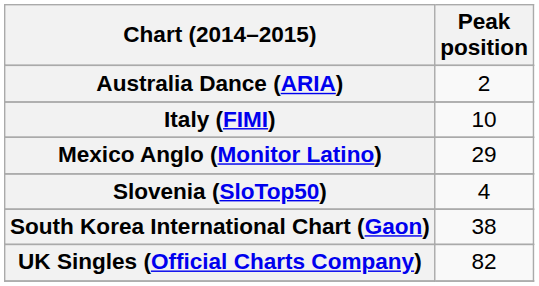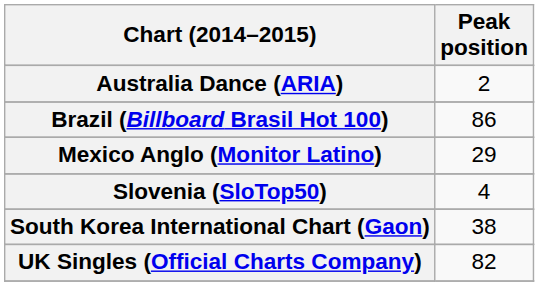+ row: Brazil (Billboard Brasil Hot 100) | 86
- row: Italy (FIMI) | 10
